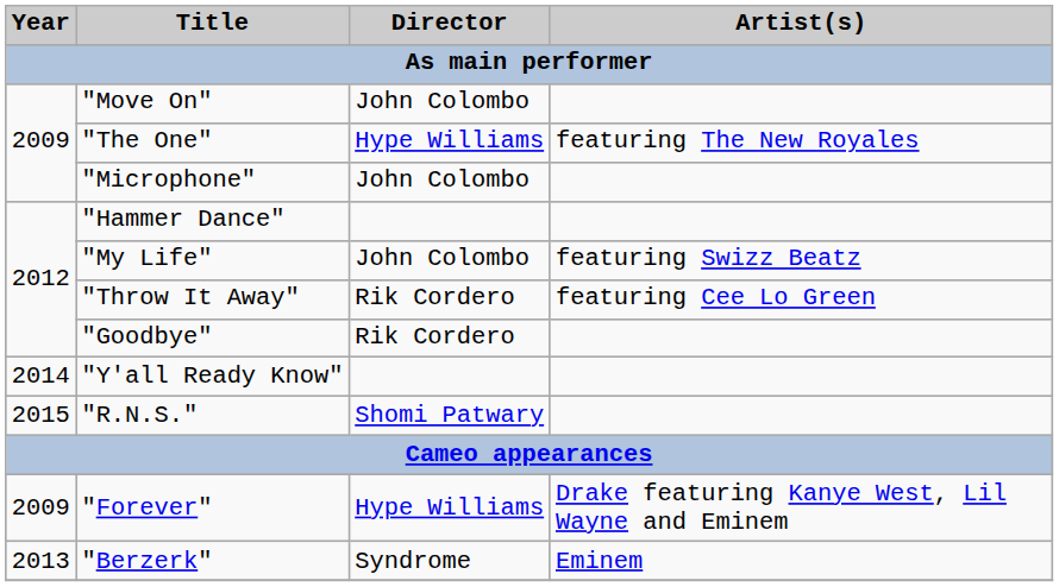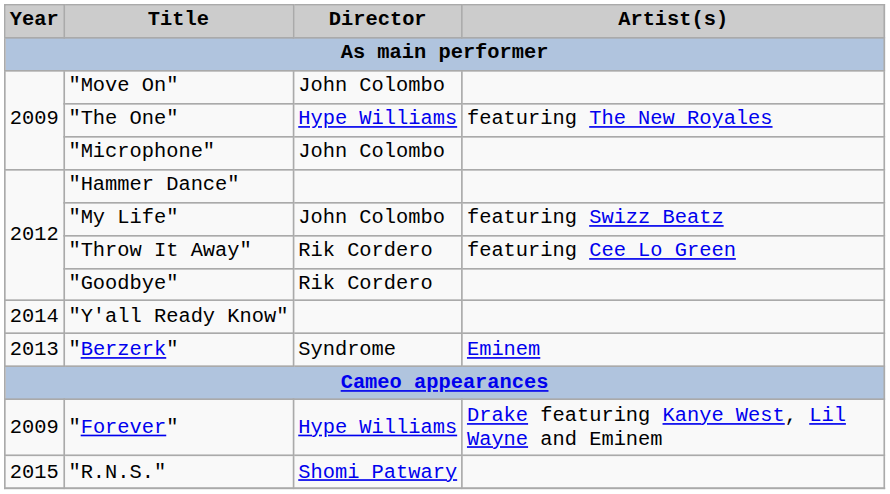rows swapped: "R.N.S." <-> "Berzerk"
